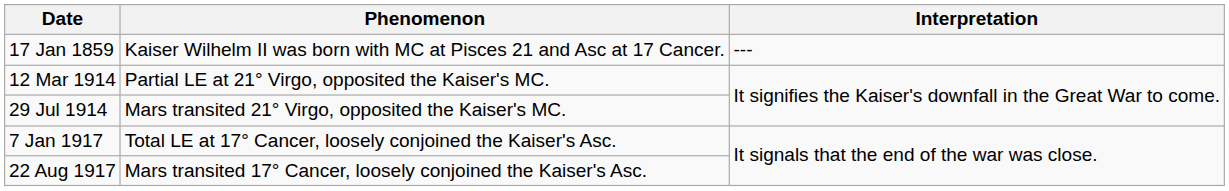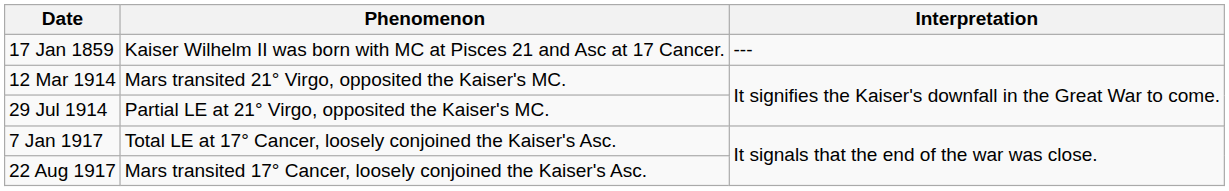12 Mar 1914 | Phenomenon: Partial LE at 21° Virgo, opposited the Kaiser's MC. -> Mars transited 21° Virgo, opposited the Kaiser's MC.
29 Jul 1914 | Phenomenon: Mars transited 21° Virgo, opposited the Kaiser's MC. -> Partial LE at 21° Virgo, opposited the Kaiser's MC.
